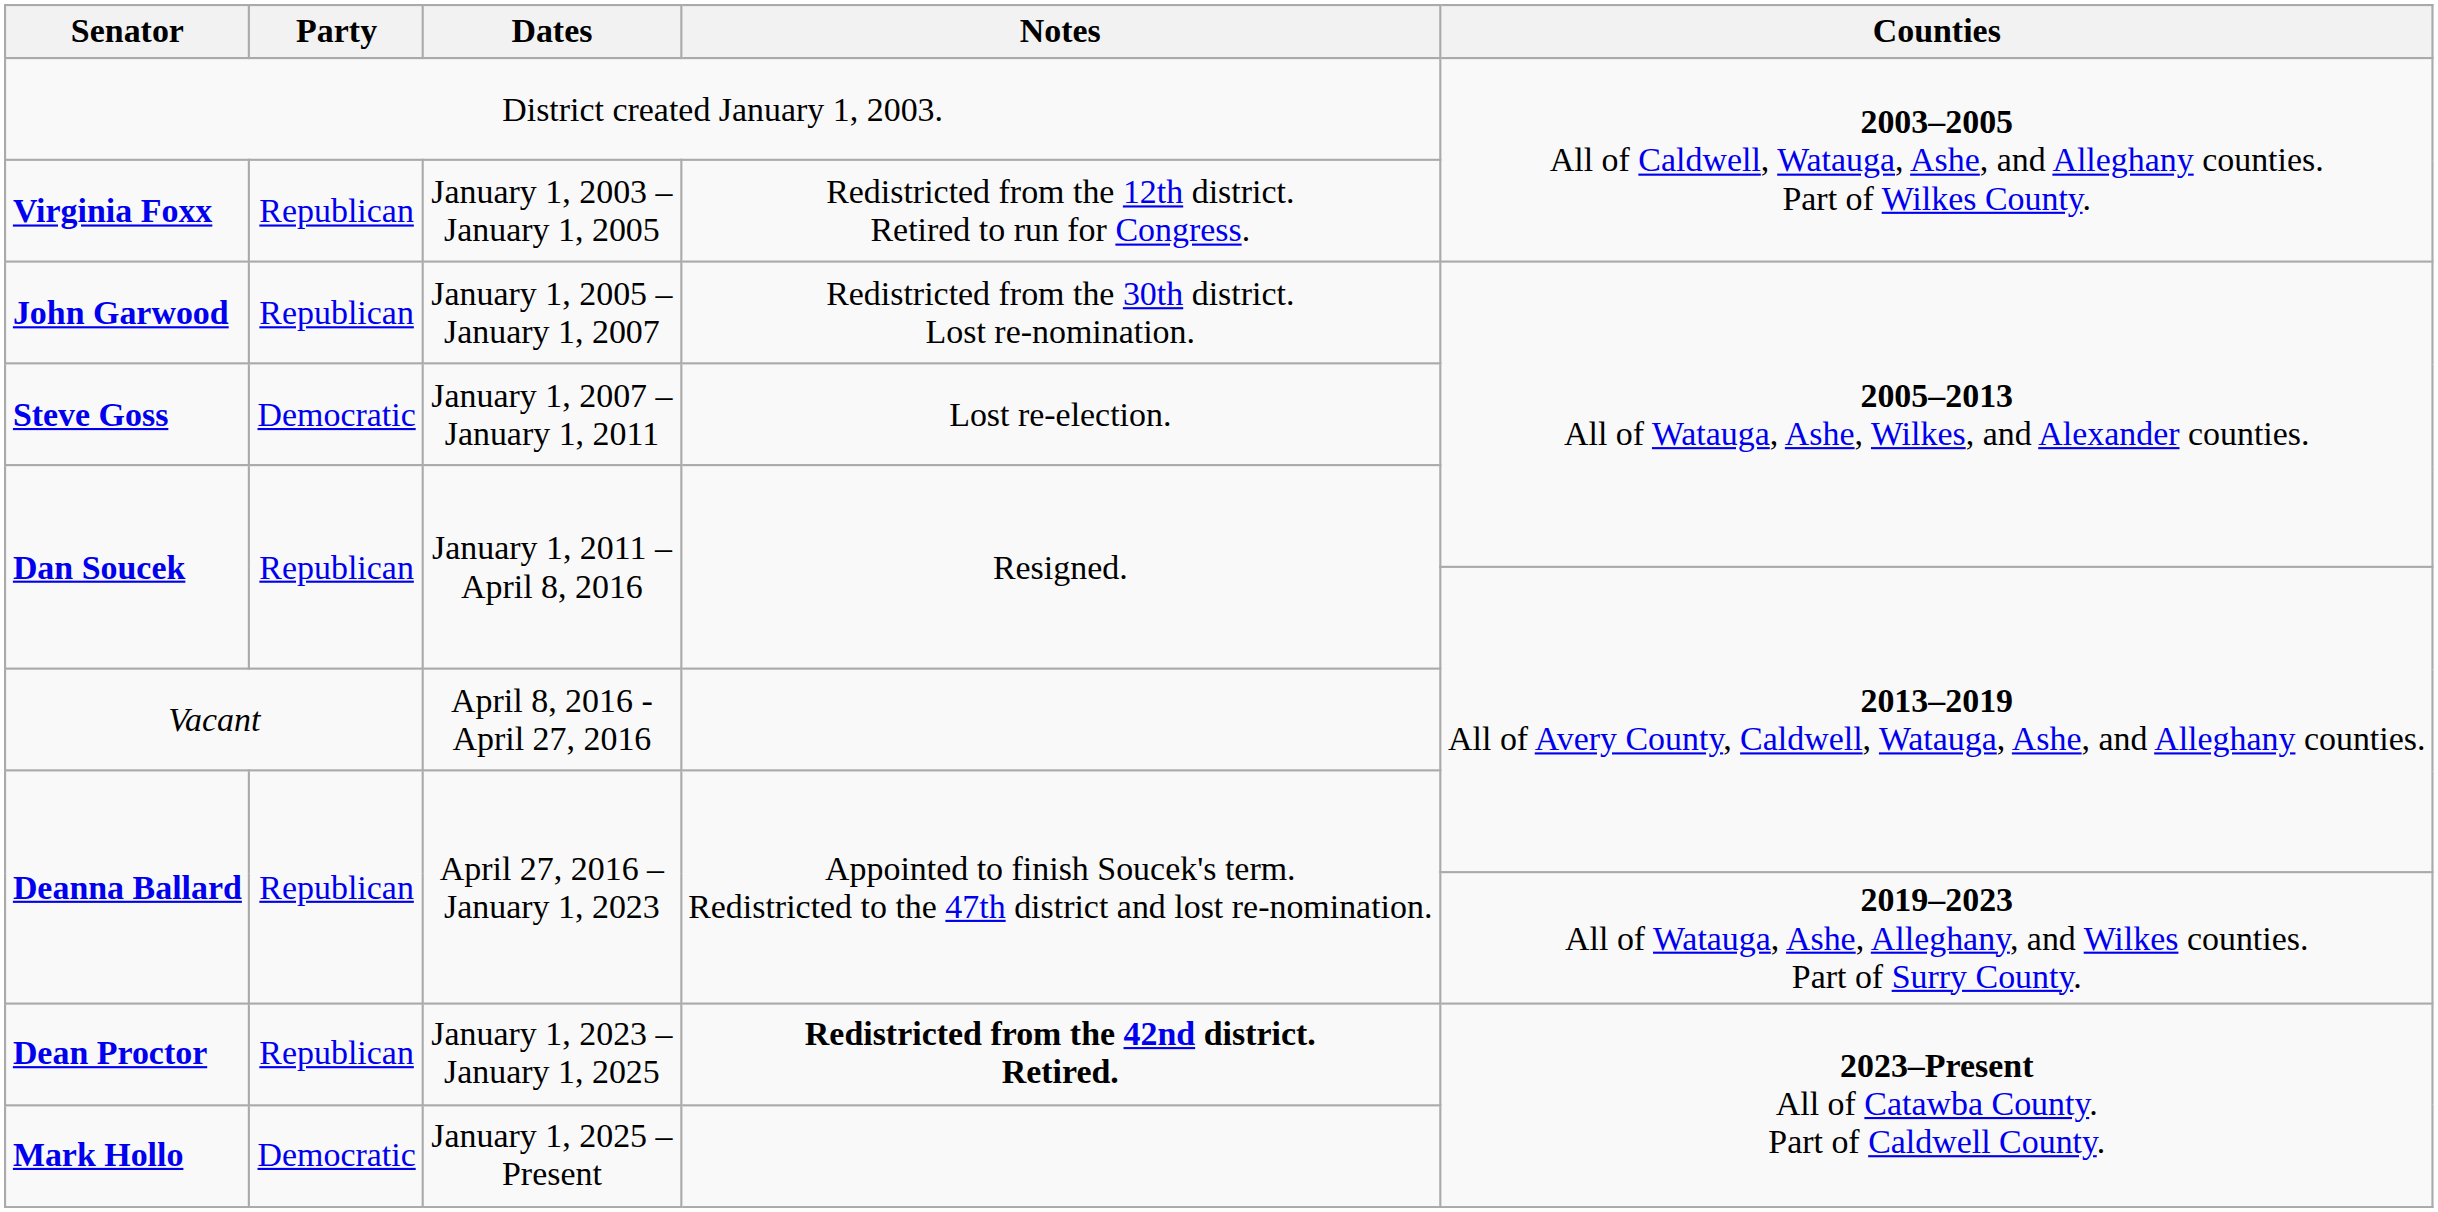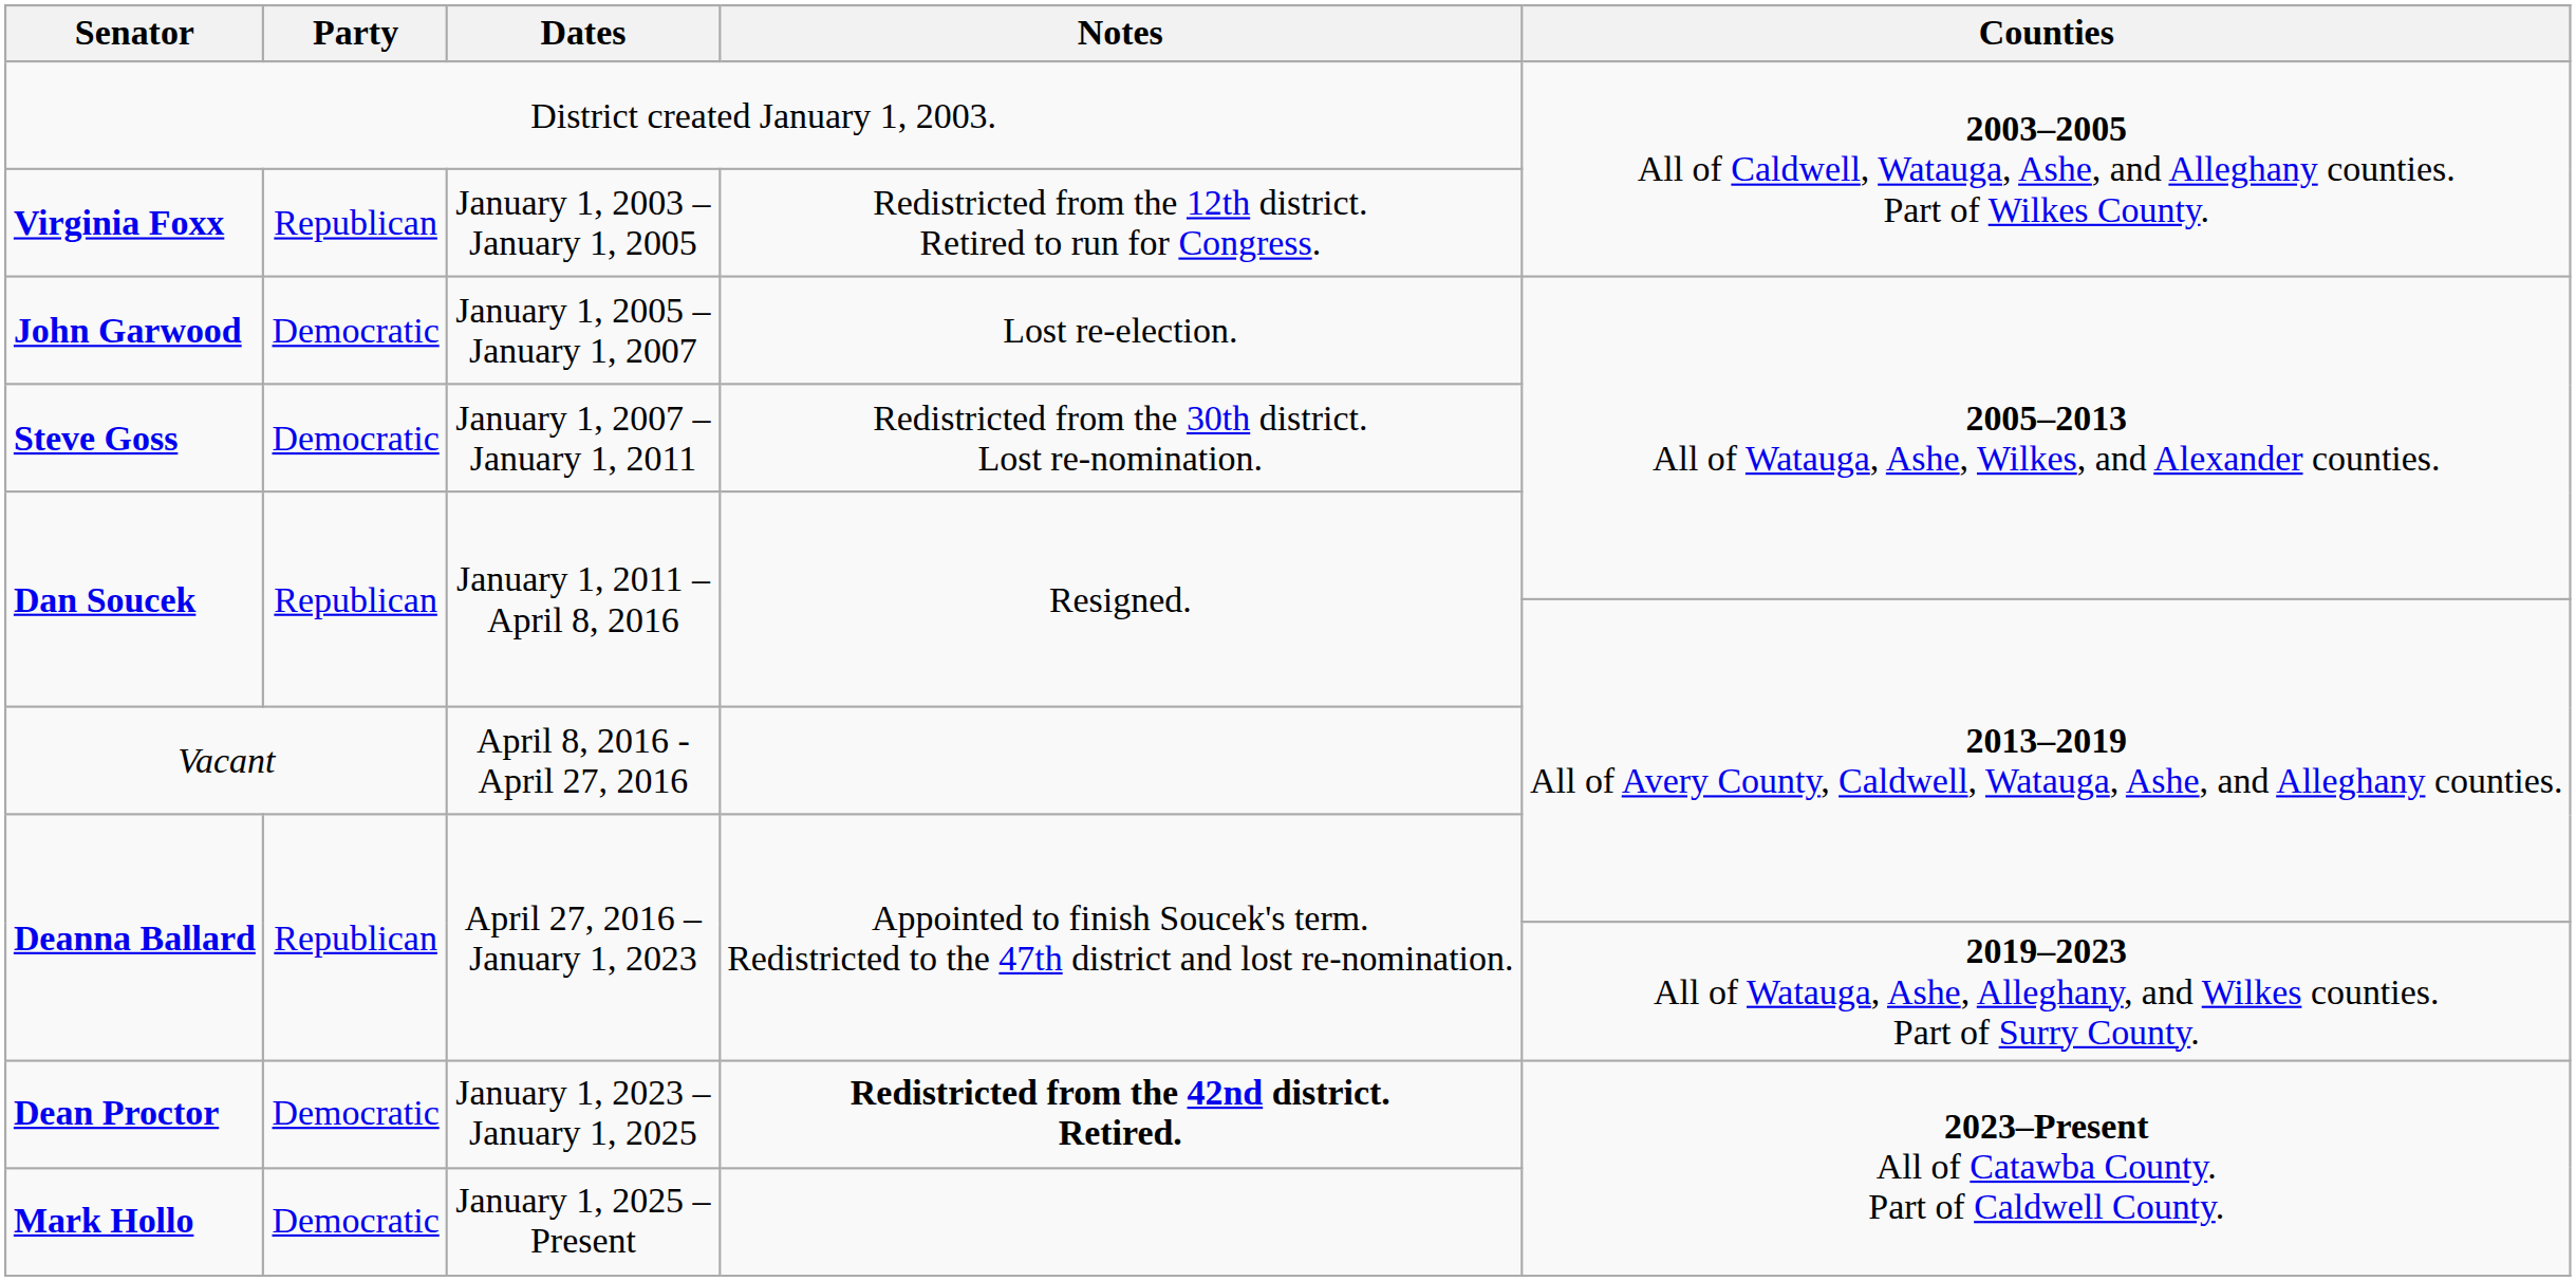John Garwood | Party: Republican -> Democratic
John Garwood | Notes: Redistricted from the 30th district. Lost re-nomination. -> Lost re-election.
Steve Goss | Notes: Lost re-election. -> Redistricted from the 30th district. Lost re-nomination.
Dean Proctor | Party: Republican -> Democratic
